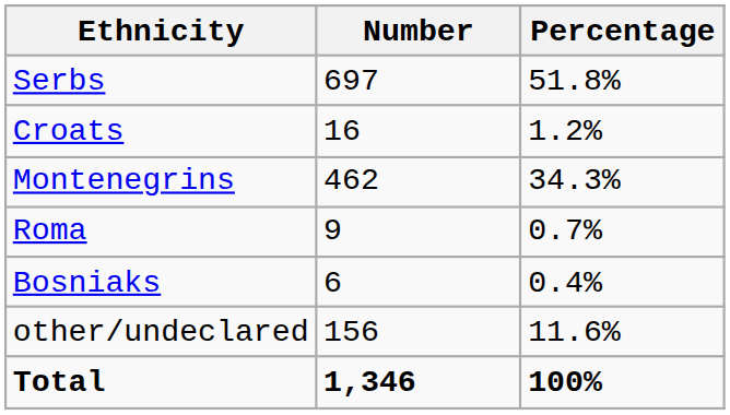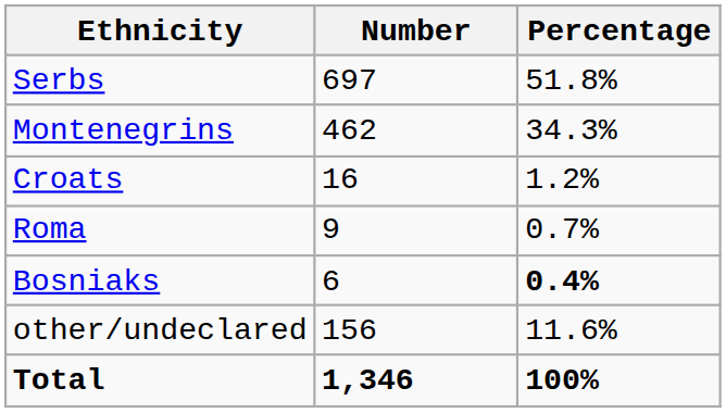rows swapped: Montenegrins <-> Croats
Bosniaks | Percentage: normal -> bold
